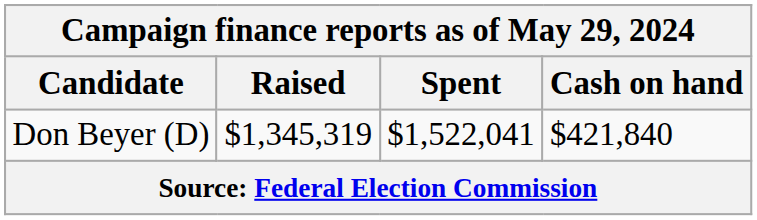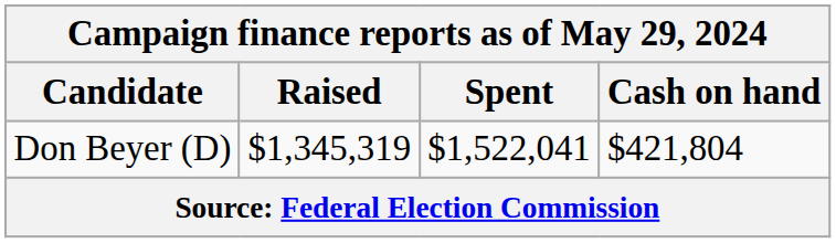Don Beyer (D) | Cash on hand: $421,840 -> $421,804
